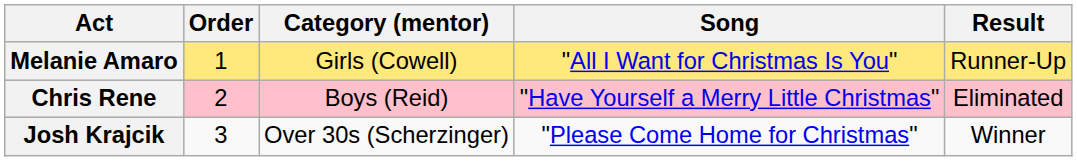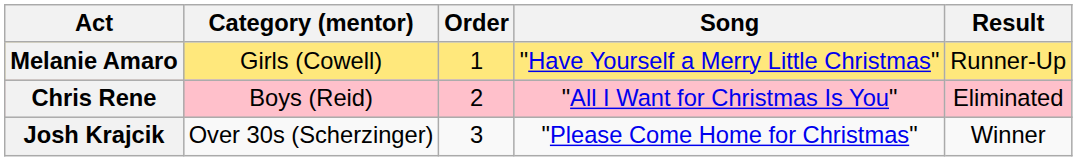columns swapped: Category (mentor) <-> Order
Melanie Amaro | Song: "All I Want for Christmas Is You" -> "Have Yourself a Merry Little Christmas"
Chris Rene | Song: "Have Yourself a Merry Little Christmas" -> "All I Want for Christmas Is You"
